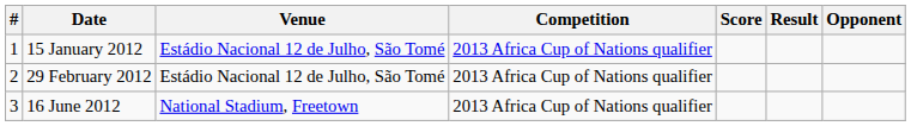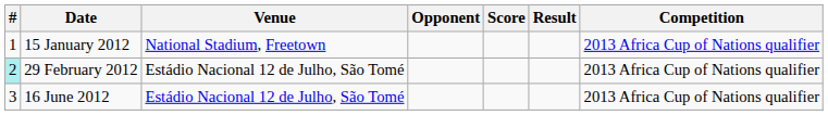columns swapped: Opponent <-> Competition
15 January 2012 | Venue: Estádio Nacional 12 de Julho, São Tomé -> National Stadium, Freetown
29 February 2012 | #: no background -> paleturquoise background
16 June 2012 | Venue: National Stadium, Freetown -> Estádio Nacional 12 de Julho, São Tomé
